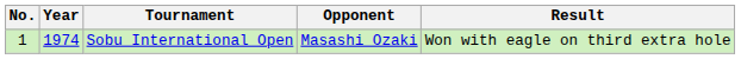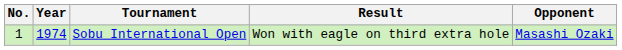columns swapped: Opponent <-> Result
